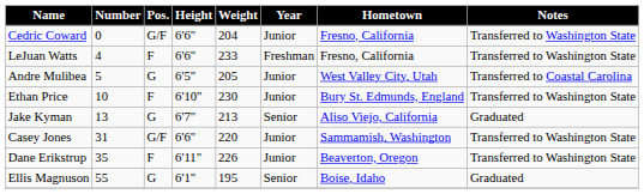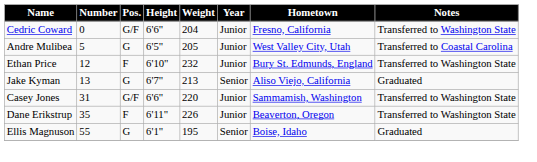- row: LeJuan Watts | 4 | F | 6'6" | 233 | Freshman | Fresno, California | Transferred to Washington State
Ethan Price | Number: 10 -> 12
Ethan Price | Weight: 230 -> 232
